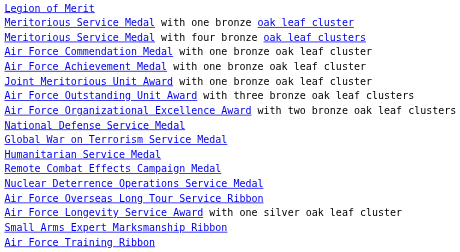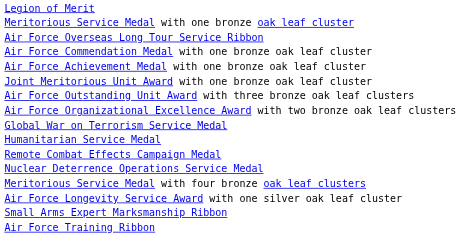rows swapped: Meritorious Service Medal with four bronze oak leaf clusters <-> Air Force Overseas Long Tour Service Ribbon
- row: National Defense Service Medal
